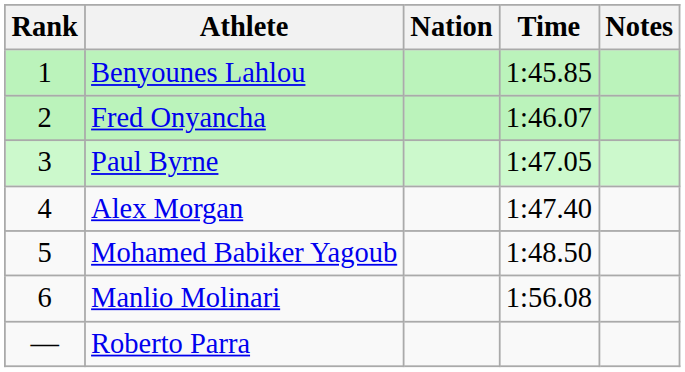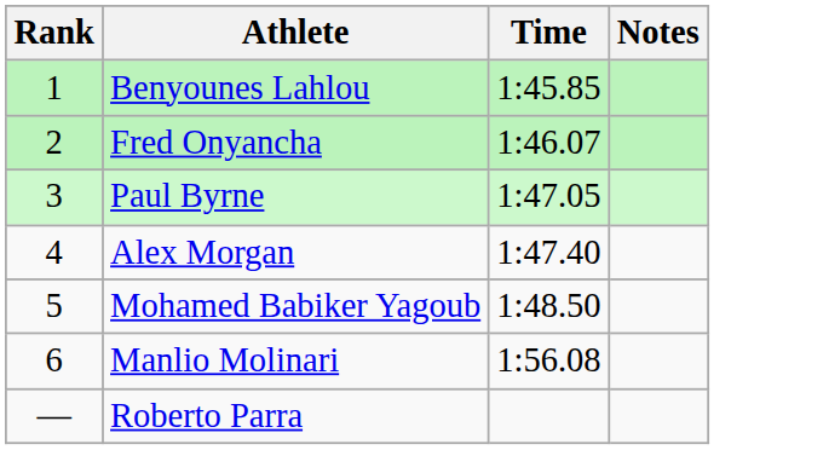- column: Nation
